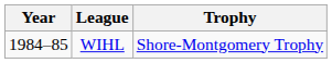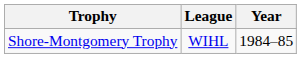columns swapped: Year <-> Trophy
